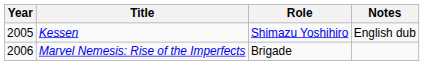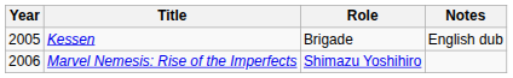Kessen | Role: Shimazu Yoshihiro -> Brigade
Marvel Nemesis: Rise of the Imperfects | Role: Brigade -> Shimazu Yoshihiro
